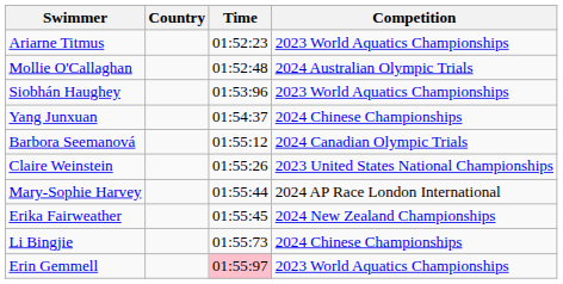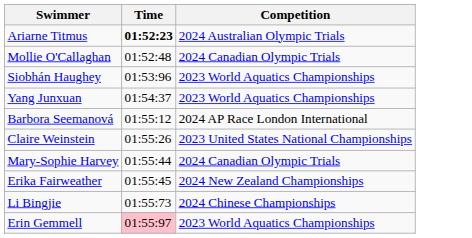- column: Country
Ariarne Titmus | Time: normal -> bold
Ariarne Titmus | Competition: 2023 World Aquatics Championships -> 2024 Australian Olympic Trials
Mollie O'Callaghan | Competition: 2024 Australian Olympic Trials -> 2024 Canadian Olympic Trials
Yang Junxuan | Competition: 2024 Chinese Championships -> 2023 World Aquatics Championships
Barbora Seemanová | Competition: 2024 Canadian Olympic Trials -> 2024 AP Race London International
Mary-Sophie Harvey | Competition: 2024 AP Race London International -> 2024 Canadian Olympic Trials
